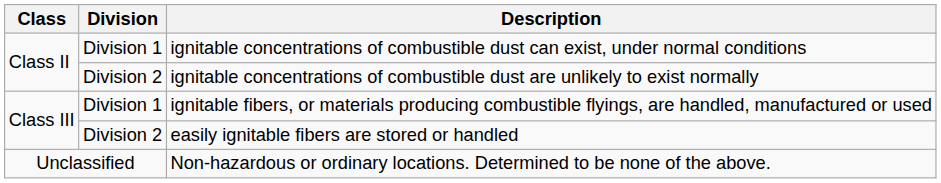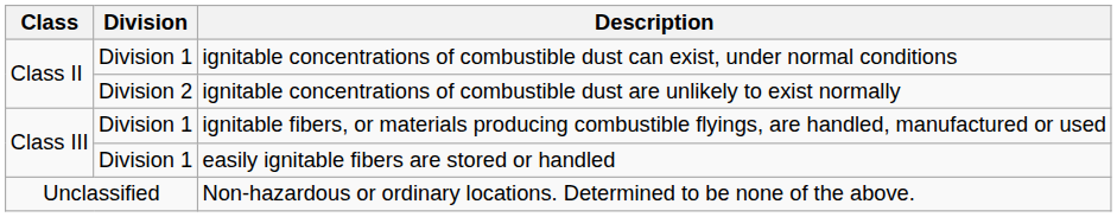easily ignitable fibers are stored or handled | Division: Division 2 -> Division 1
